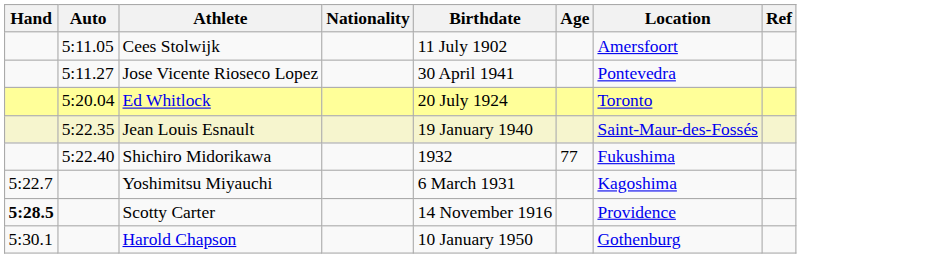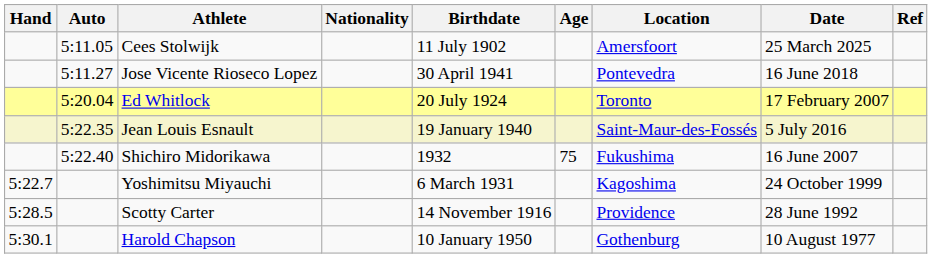+ column: Date | 25 March 2025 | 16 June 2018 | 17 February 2007 | 5 July 2016 | 16 June 2007 | 24 October 1999 | 28 June 1992 | 10 August 1977
Shichiro Midorikawa | Age: 77 -> 75
Scotty Carter | Hand: bold -> normal
